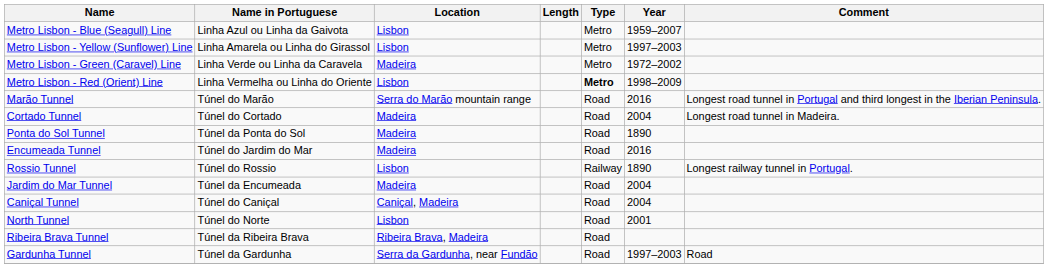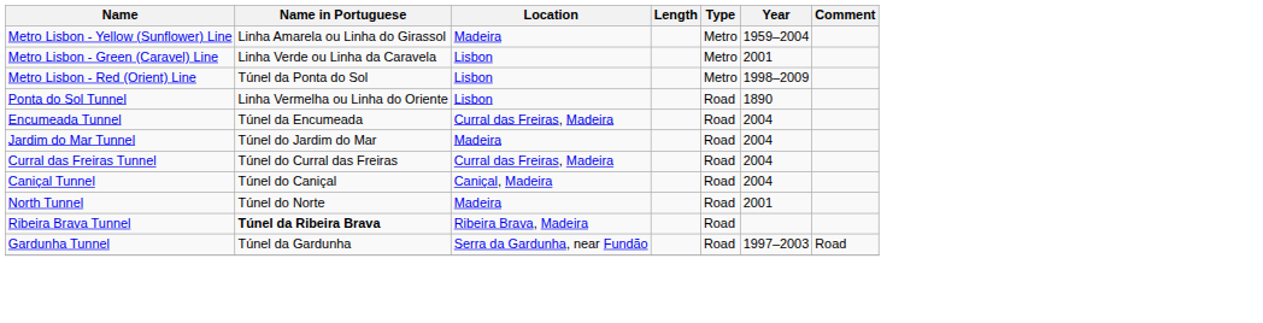- row: Metro Lisbon - Blue (Seagull) Line | Linha Azul ou Linha da Gaivota | Lisbon | Metro | 1959–2007
Metro Lisbon - Yellow (Sunflower) Line | Location: Lisbon -> Madeira
Metro Lisbon - Yellow (Sunflower) Line | Year: 1997–2003 -> 1959–2004
Metro Lisbon - Green (Caravel) Line | Location: Madeira -> Lisbon
Metro Lisbon - Green (Caravel) Line | Year: 1972–2002 -> 2001
Metro Lisbon - Red (Orient) Line | Name in Portuguese: Linha Vermelha ou Linha do Oriente -> Túnel da Ponta do Sol
Metro Lisbon - Red (Orient) Line | Type: bold -> normal
- row: Marão Tunnel | Túnel do Marão | Serra do Marão mountain range | Road | 2016 | Longest road tunnel in Portugal and third longest in the Iberian Peninsula.
- row: Cortado Tunnel | Túnel do Cortado | Madeira | Road | 2004 | Longest road tunnel in Madeira.
Ponta do Sol Tunnel | Name in Portuguese: Túnel da Ponta do Sol -> Linha Vermelha ou Linha do Oriente
Ponta do Sol Tunnel | Location: Madeira -> Lisbon
Encumeada Tunnel | Name in Portuguese: Túnel do Jardim do Mar -> Túnel da Encumeada
Encumeada Tunnel | Location: Madeira -> Curral das Freiras, Madeira
Encumeada Tunnel | Year: 2016 -> 2004
- row: Rossio Tunnel | Túnel do Rossio | Lisbon | Railway | 1890 | Longest railway tunnel in Portugal.
Jardim do Mar Tunnel | Name in Portuguese: Túnel da Encumeada -> Túnel do Jardim do Mar
+ row: Curral das Freiras Tunnel | Túnel do Curral das Freiras | Curral das Freiras, Madeira | Road | 2004
North Tunnel | Location: Lisbon -> Madeira
Ribeira Brava Tunnel | Name in Portuguese: normal -> bold
